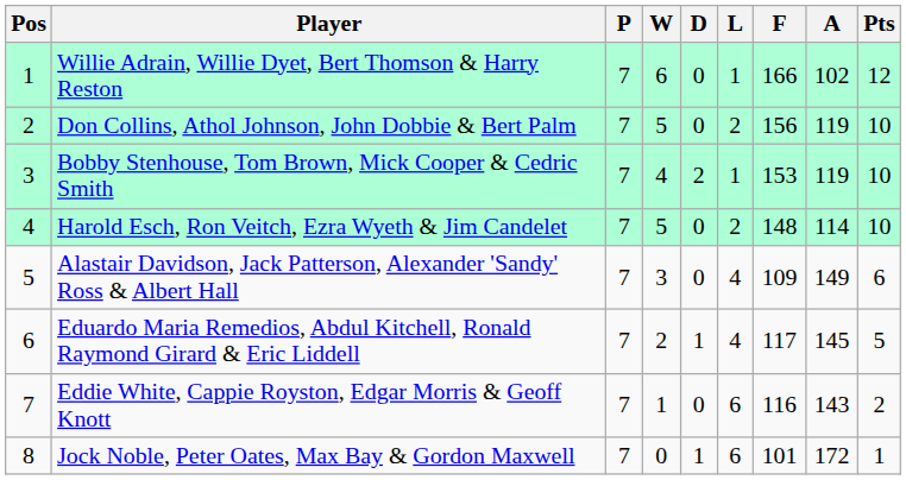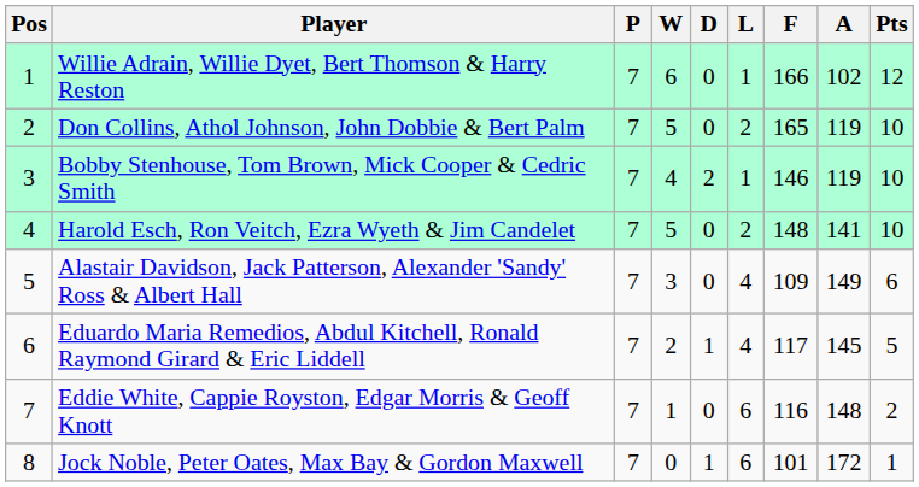Don Collins, Athol Johnson, John Dobbie & Bert Palm | F: 156 -> 165
Bobby Stenhouse, Tom Brown, Mick Cooper & Cedric Smith | F: 153 -> 146
Harold Esch, Ron Veitch, Ezra Wyeth & Jim Candelet | A: 114 -> 141
Eddie White, Cappie Royston, Edgar Morris & Geoff Knott | A: 143 -> 148
